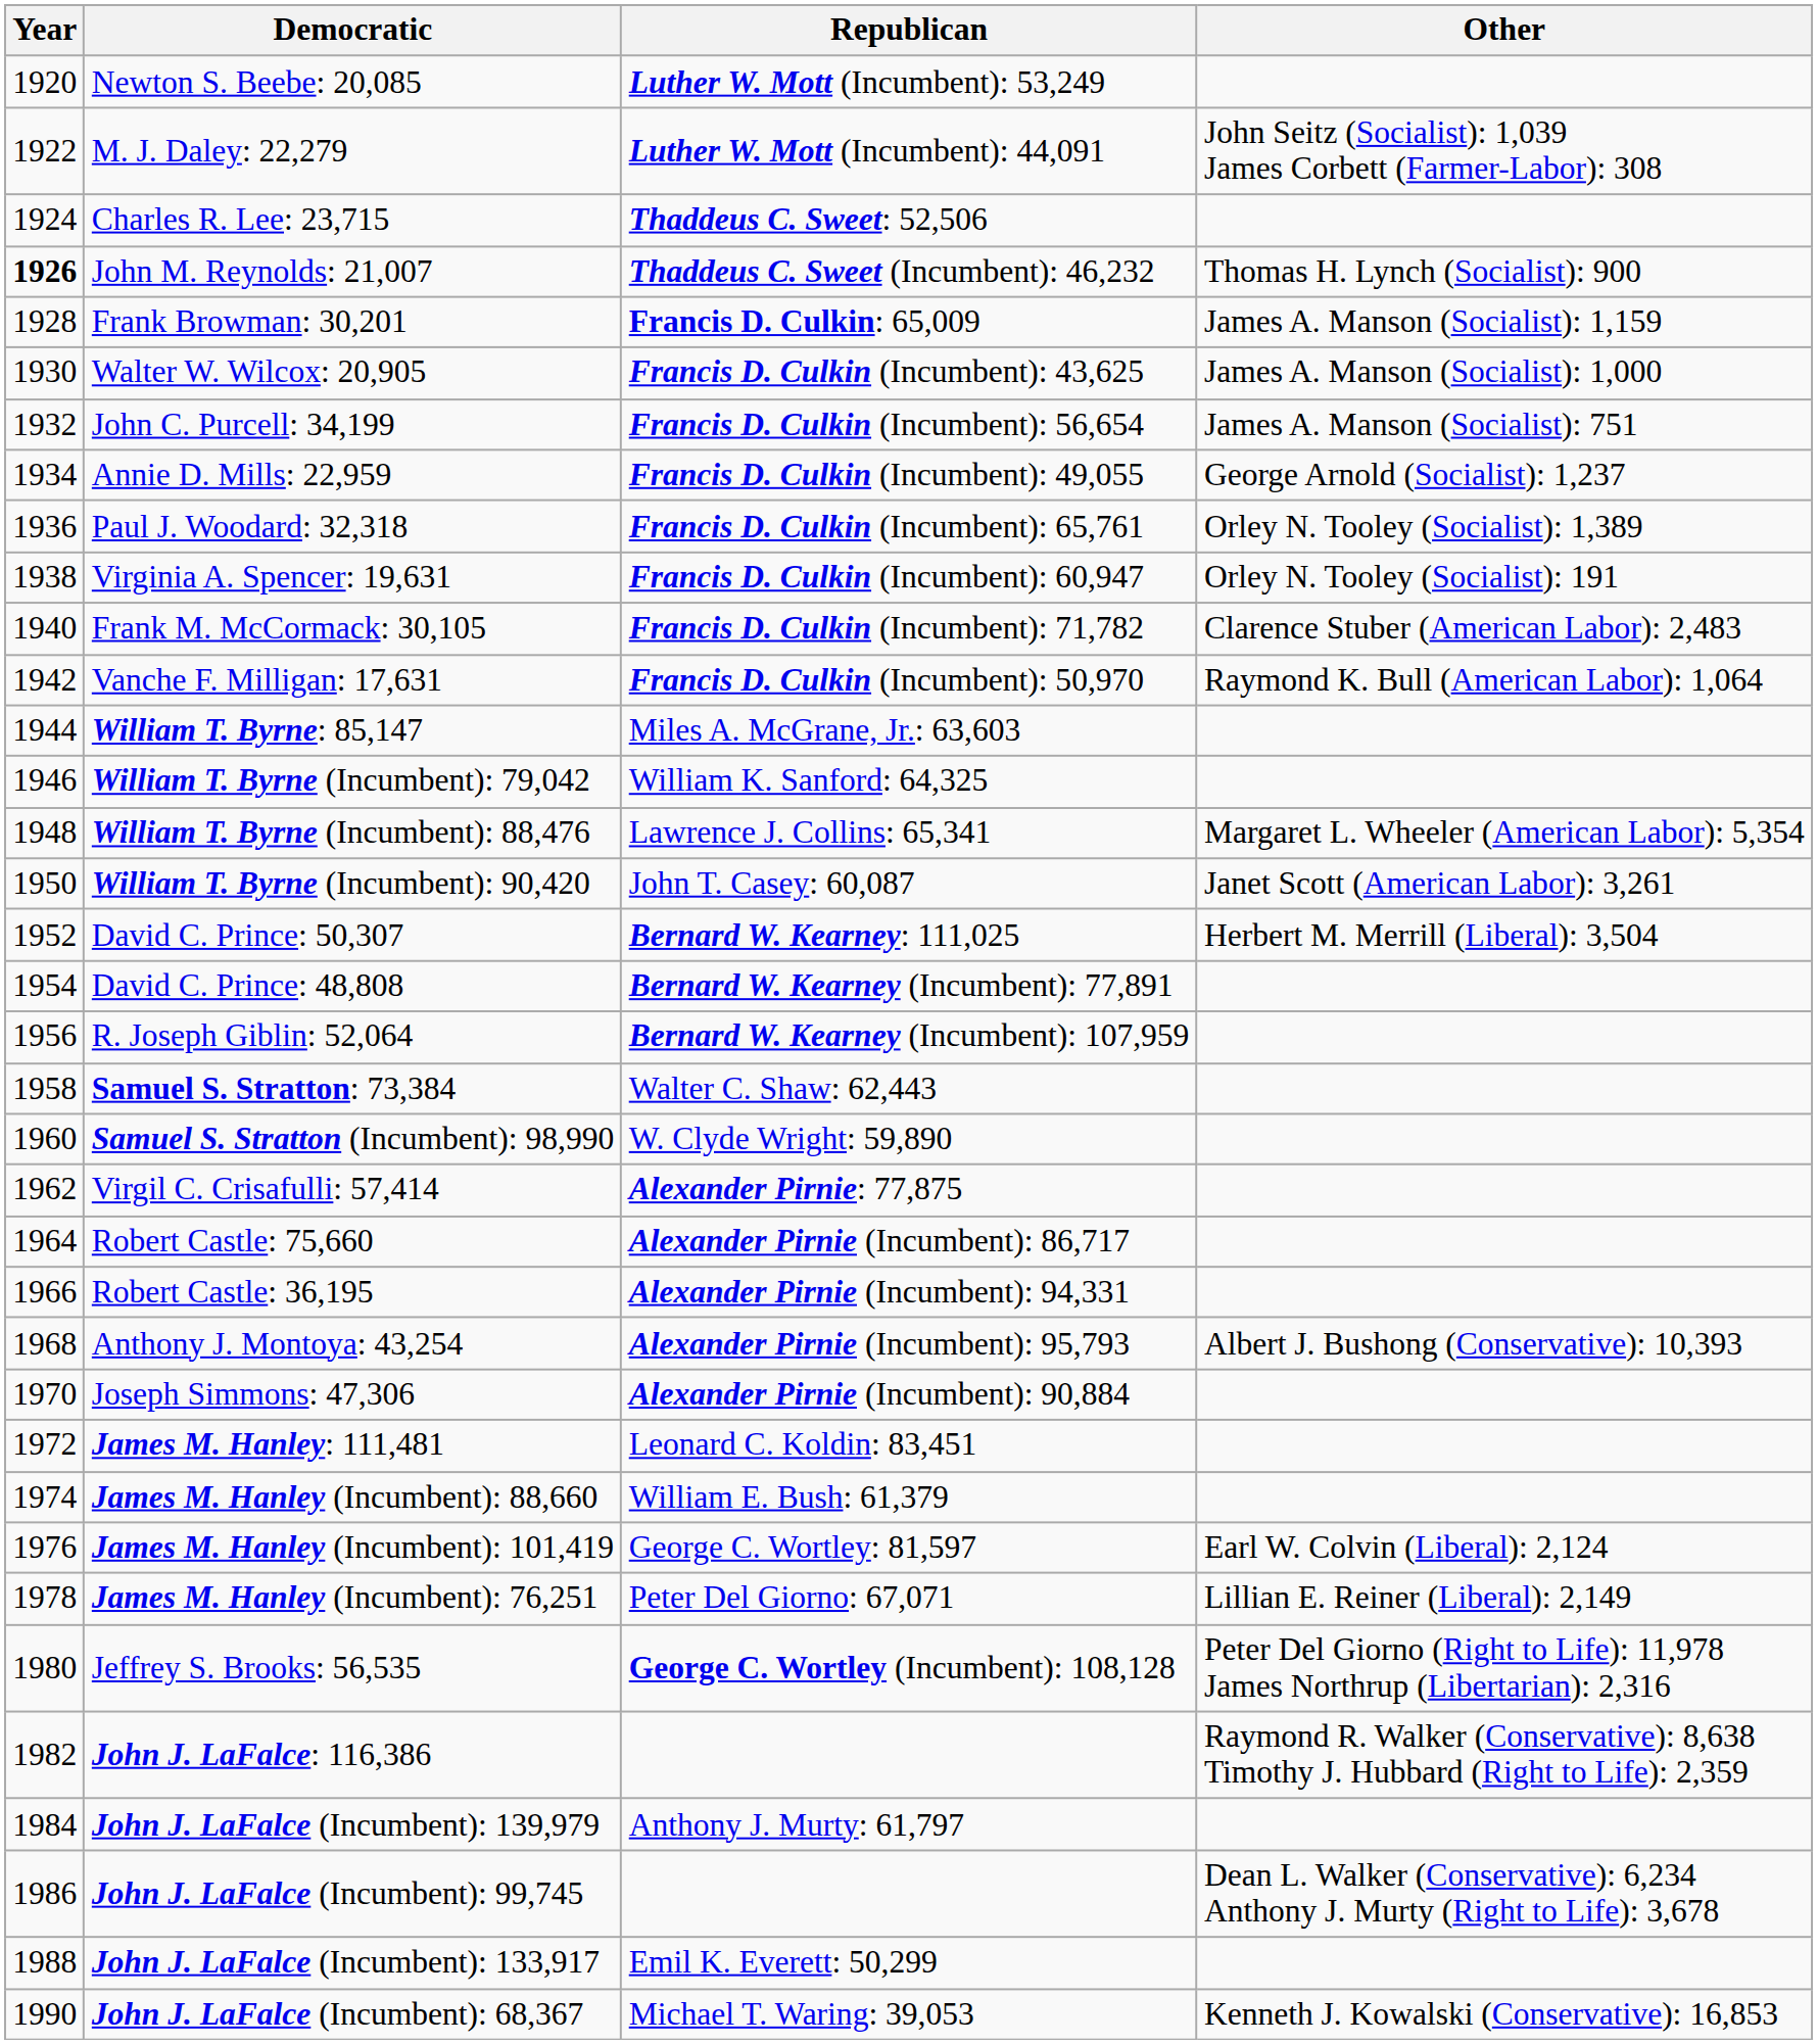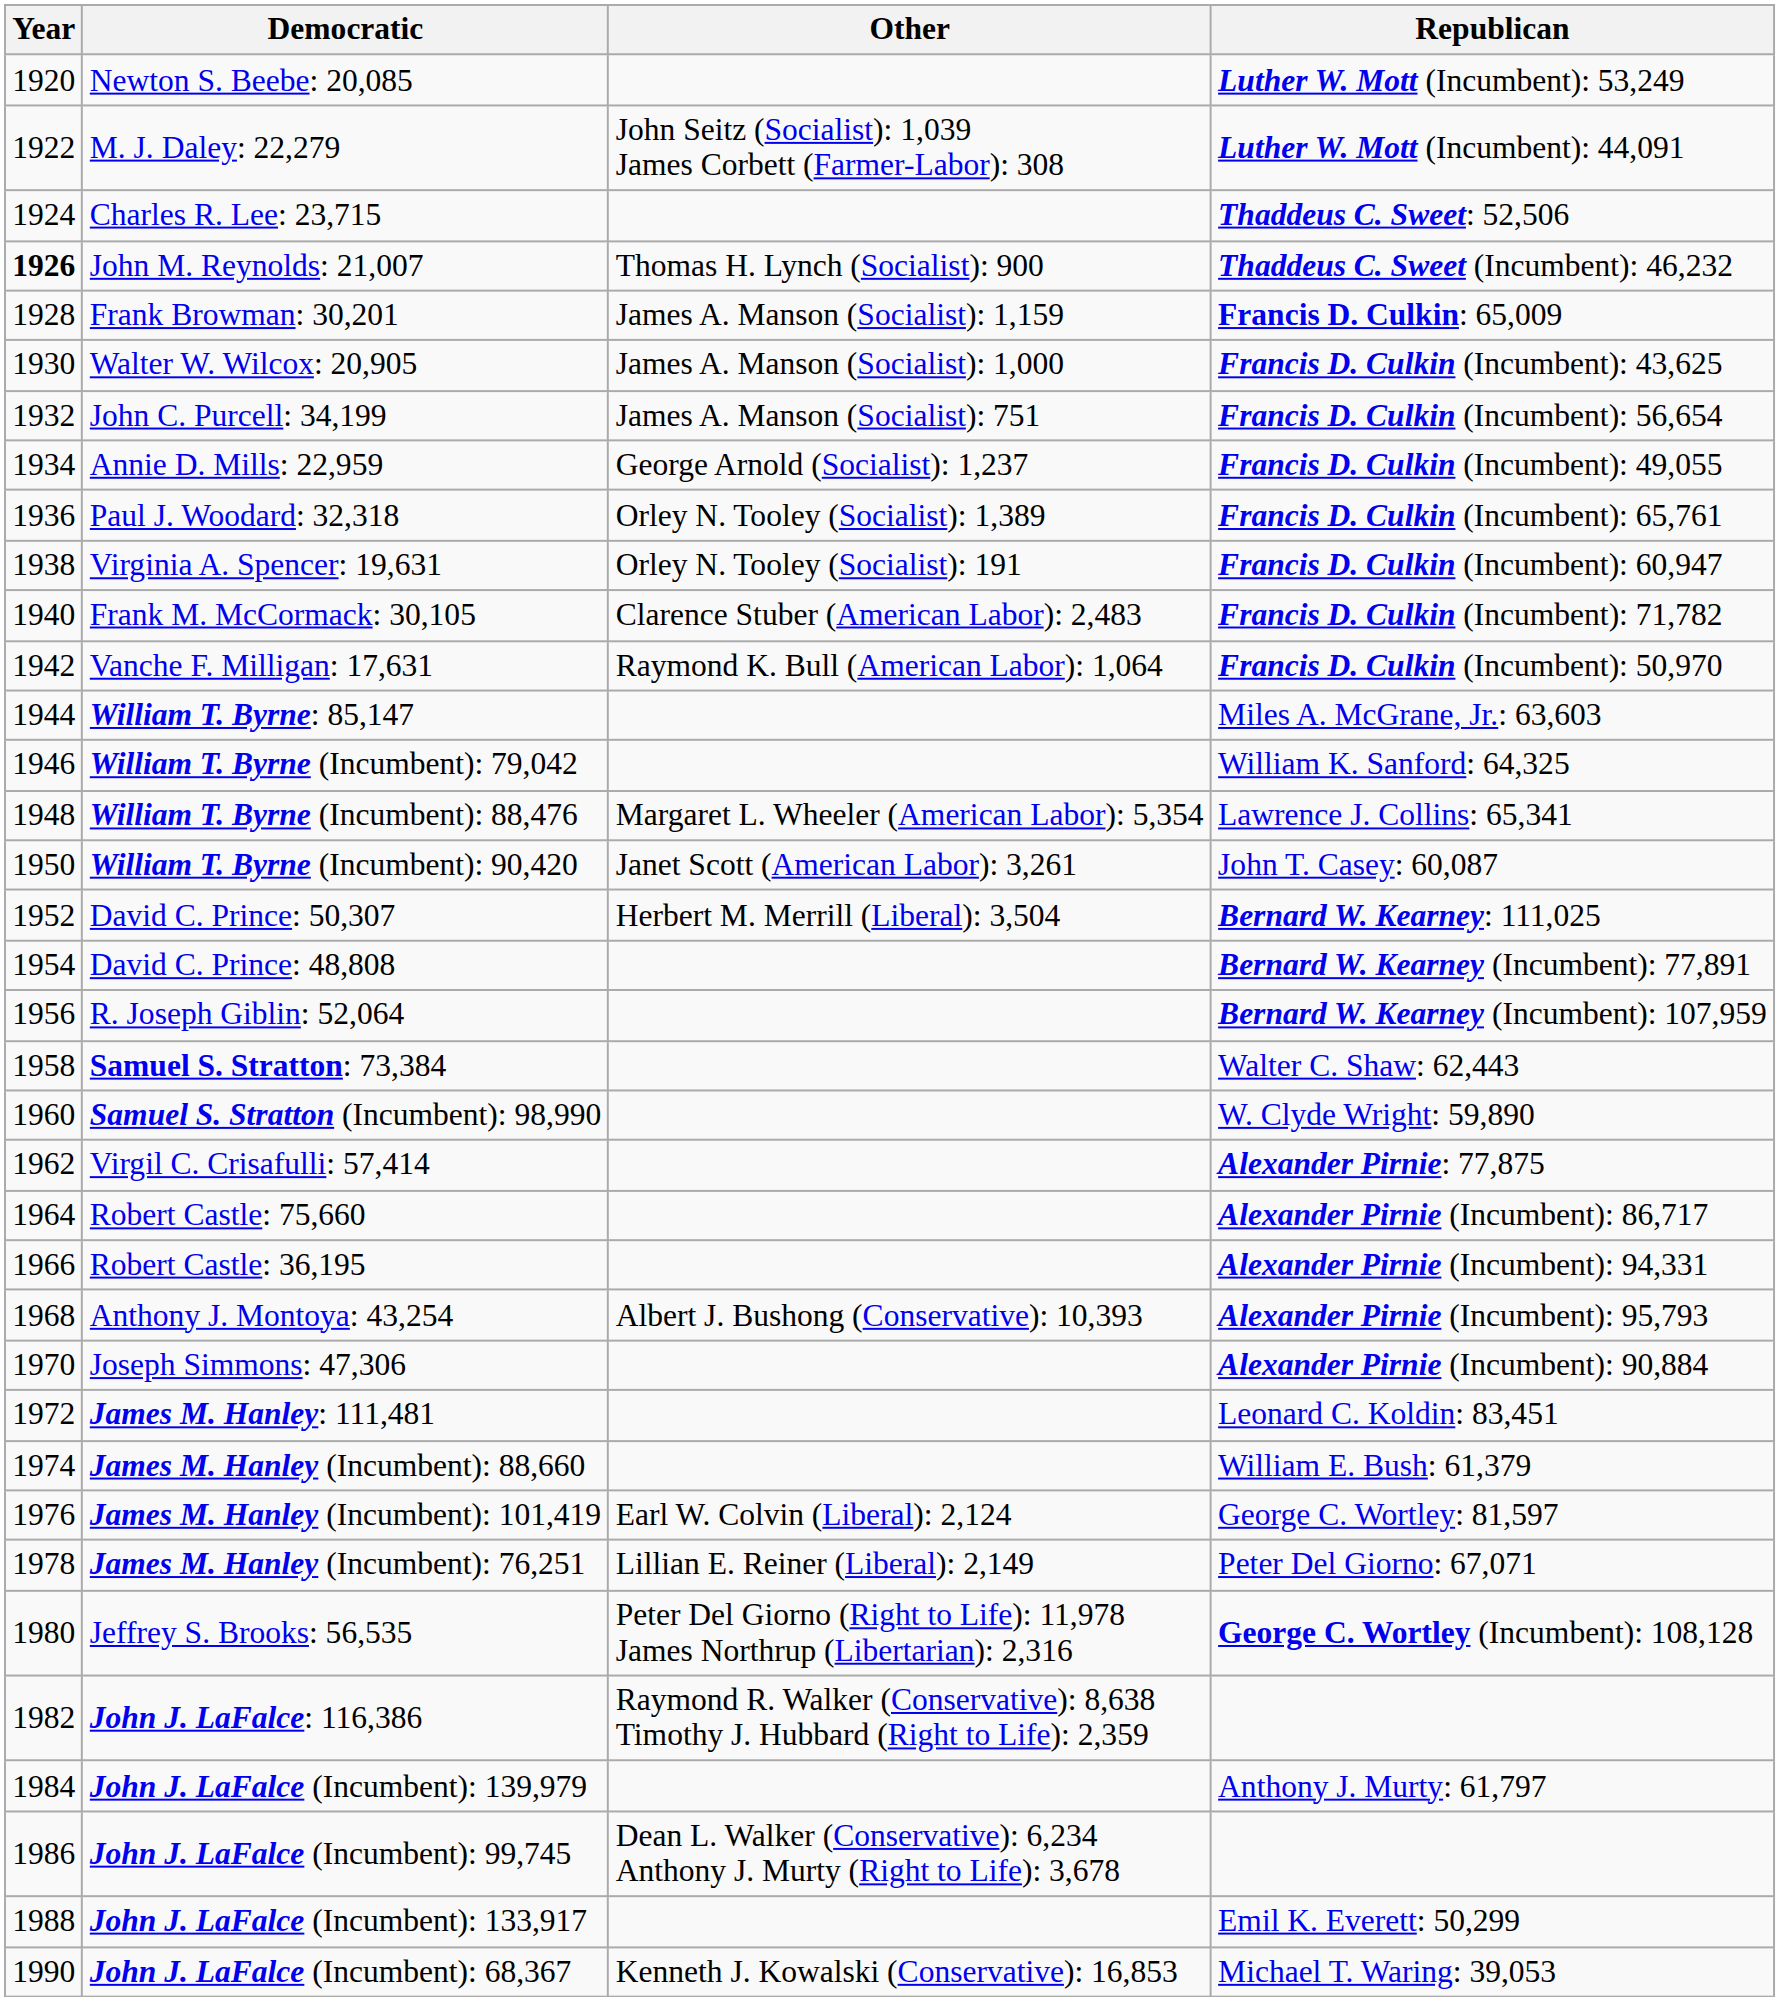columns swapped: Republican <-> Other
